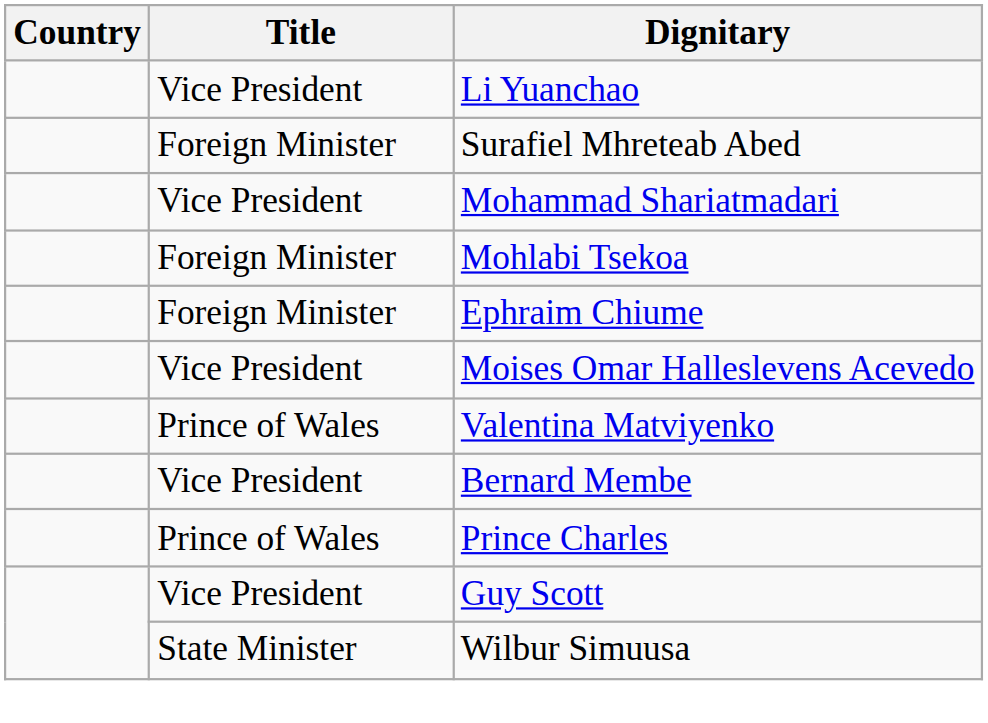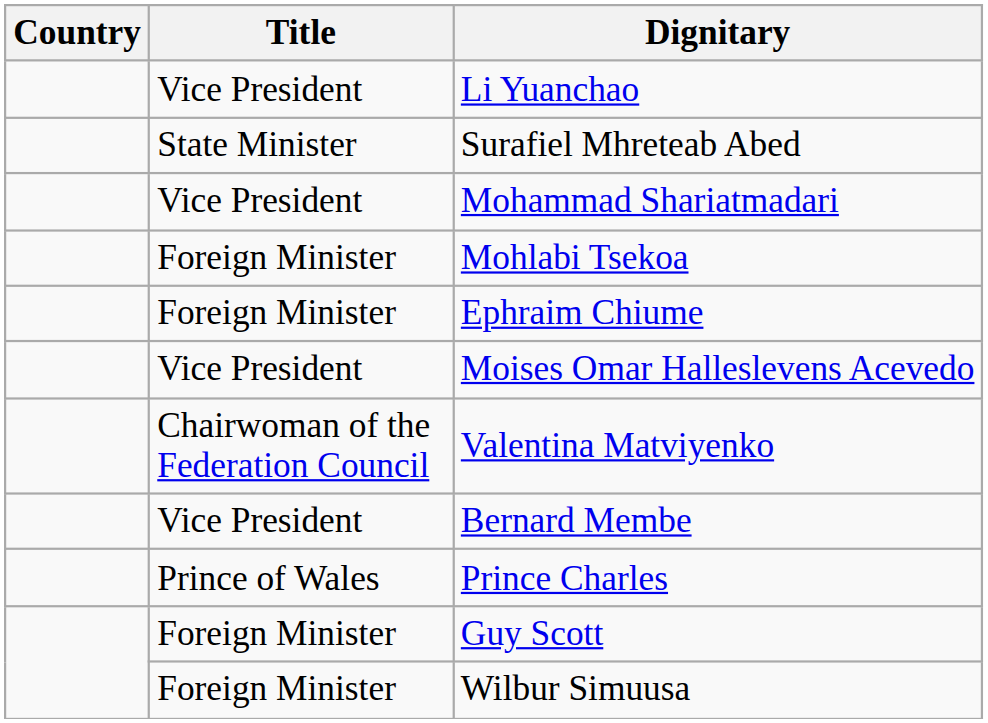Surafiel Mhreteab Abed | Title: Foreign Minister -> State Minister
Valentina Matviyenko | Title: Prince of Wales -> Chairwoman of the Federation Council
Guy Scott | Title: Vice President -> Foreign Minister
Wilbur Simuusa | Title: State Minister -> Foreign Minister
